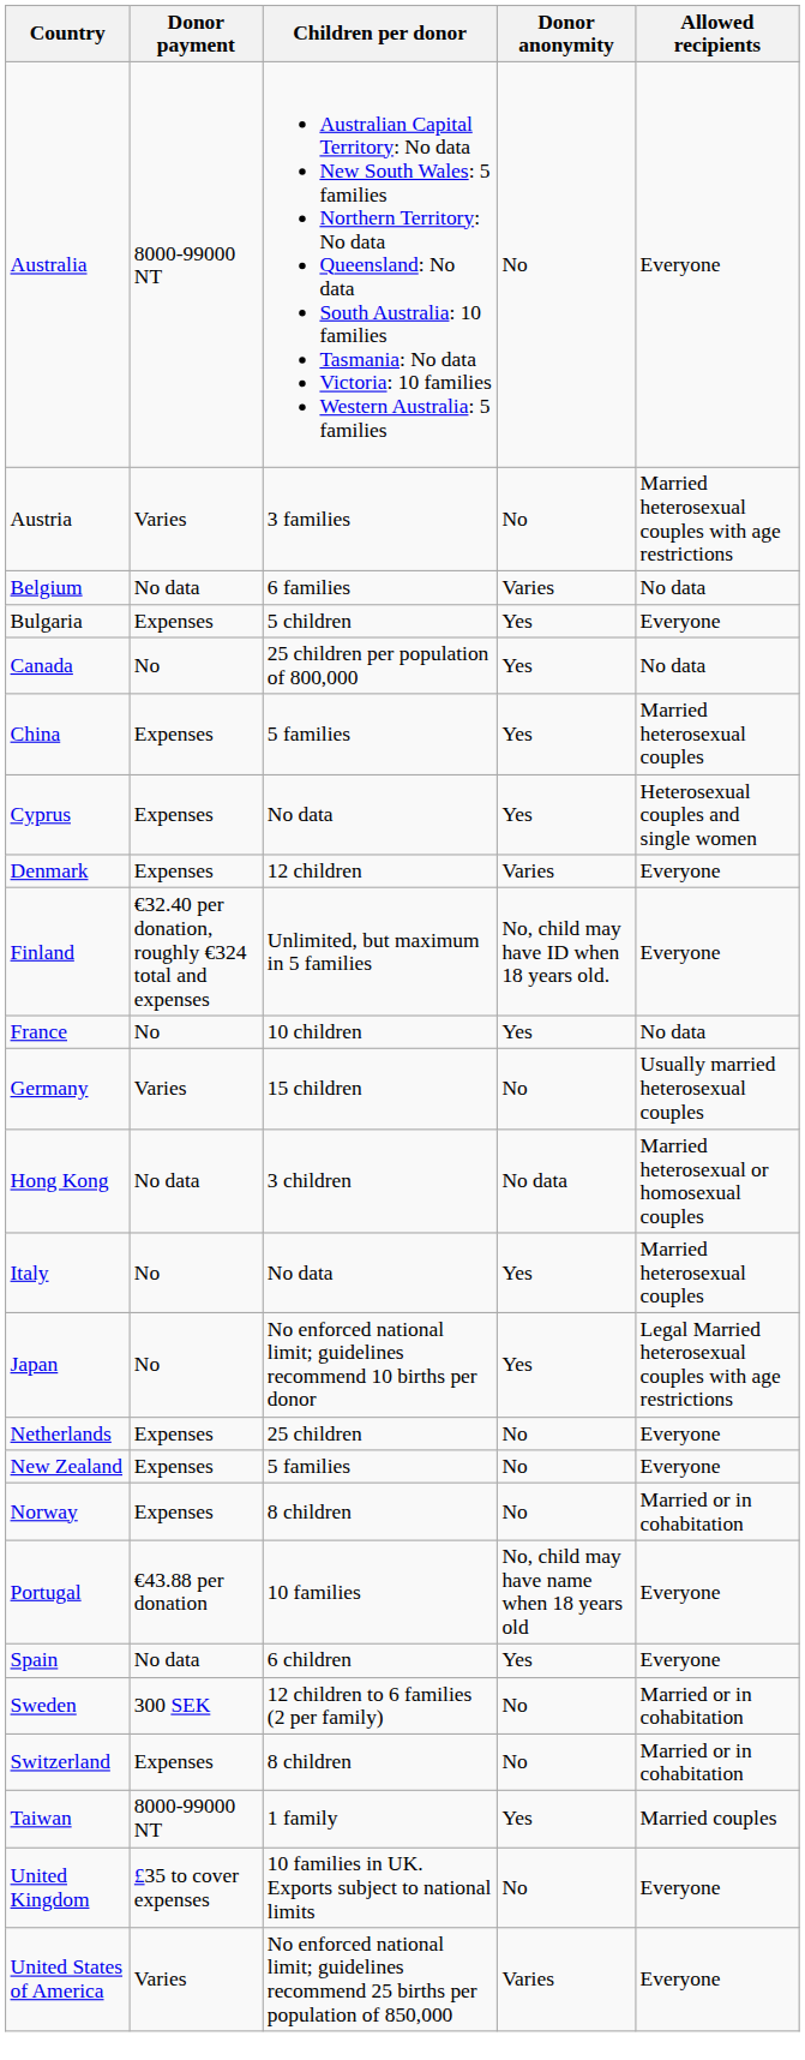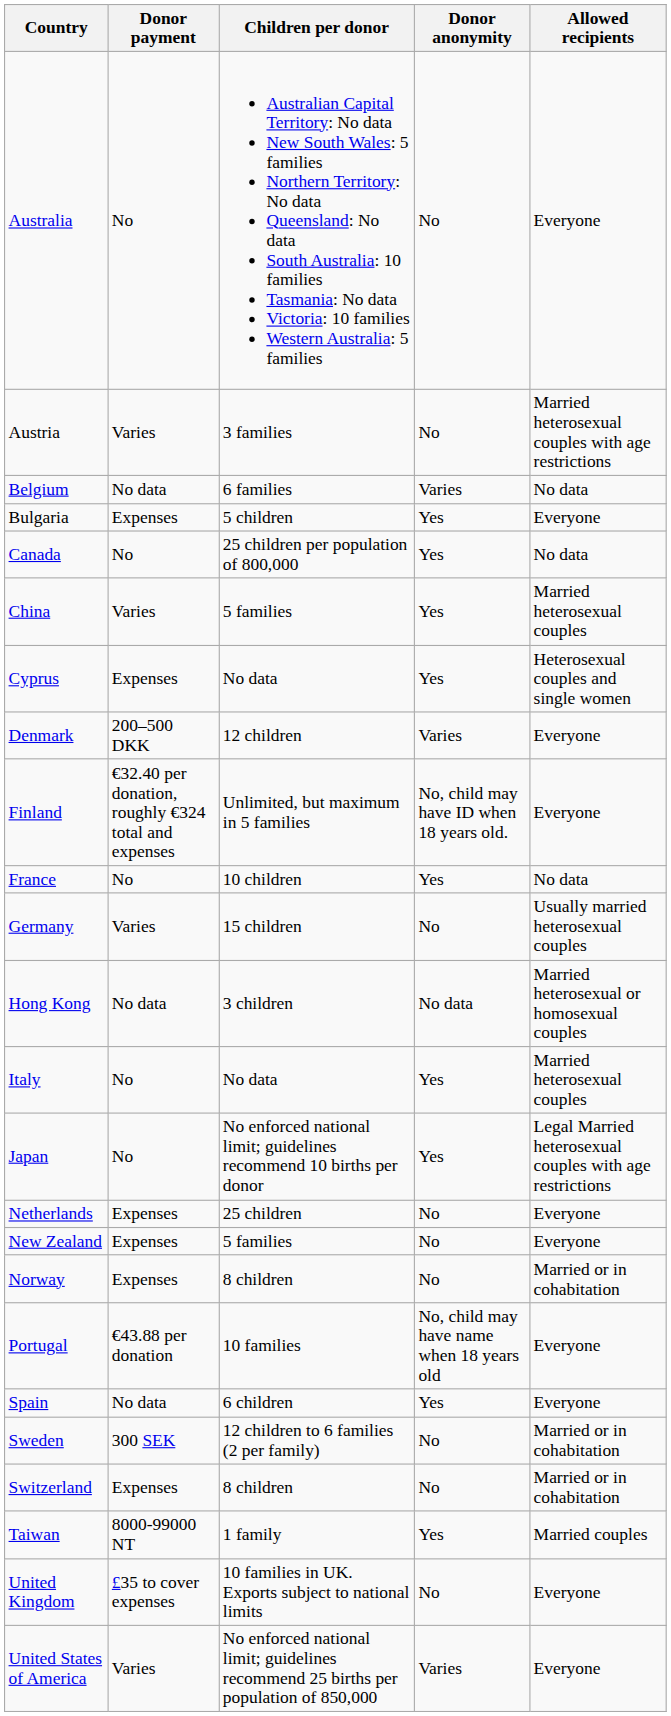Australia | Donor payment: 8000-99000 NT -> No
China | Donor payment: Expenses -> Varies
Denmark | Donor payment: Expenses -> 200–500 DKK
